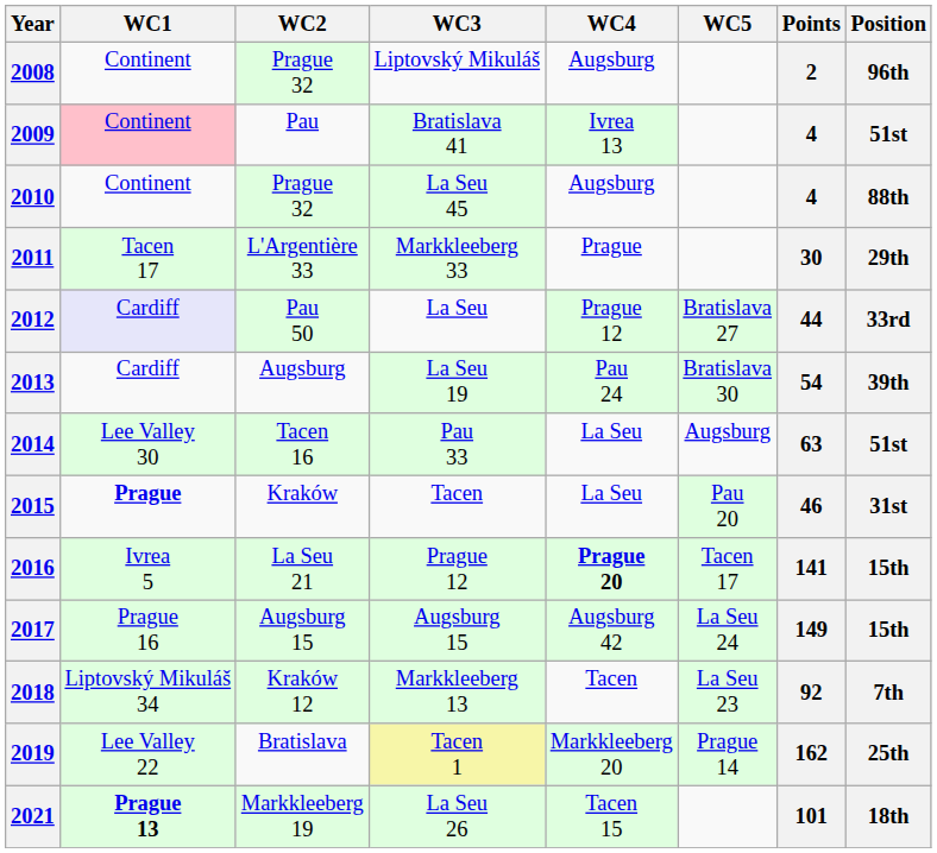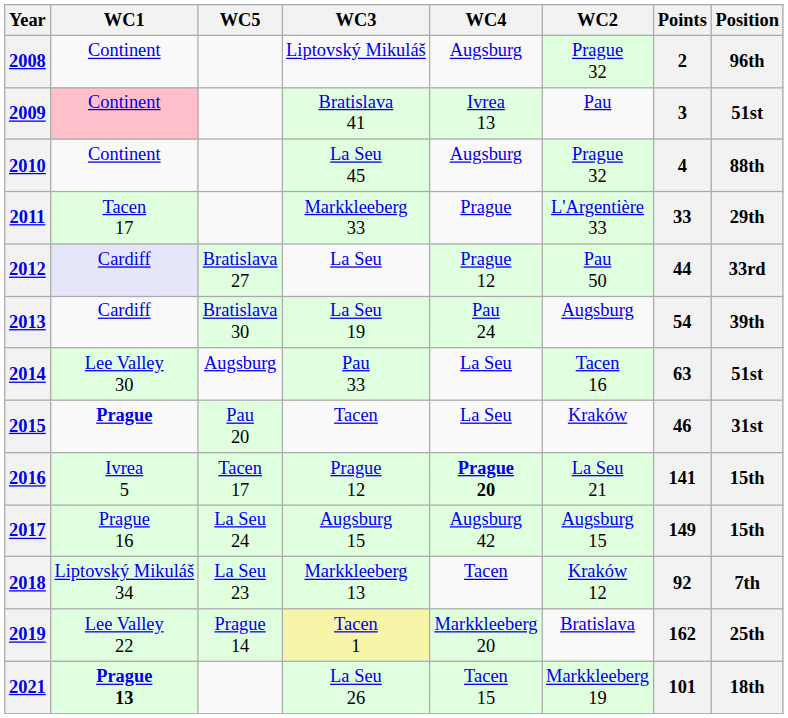columns swapped: WC2 <-> WC5
2009 | Points: 4 -> 3
2011 | Points: 30 -> 33
